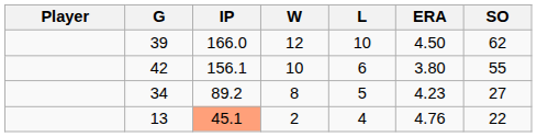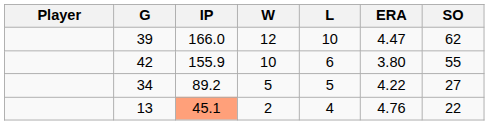39 | ERA: 4.50 -> 4.47
42 | IP: 156.1 -> 155.9
34 | W: 8 -> 5
34 | ERA: 4.23 -> 4.22
